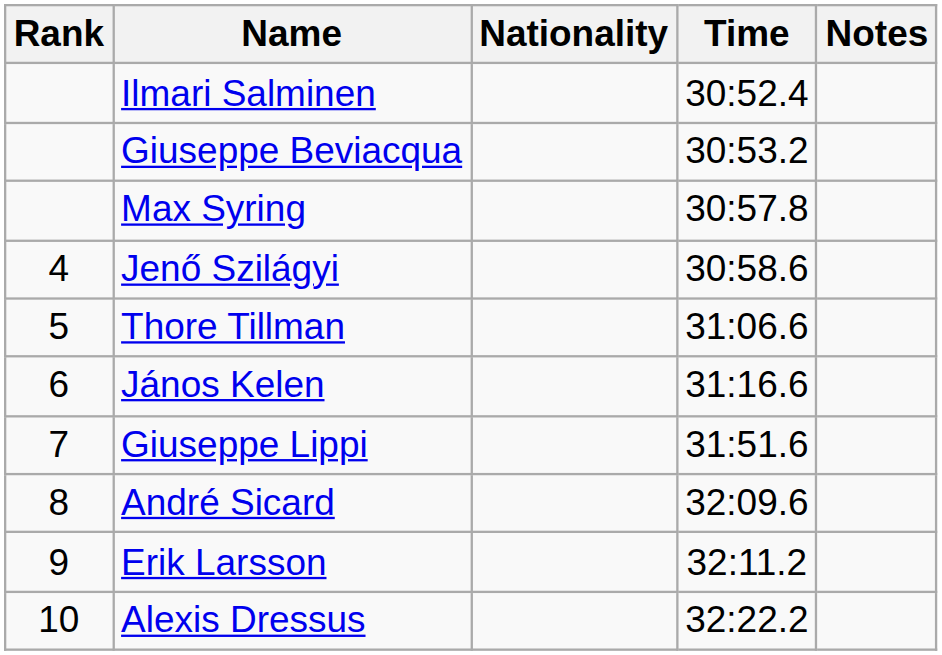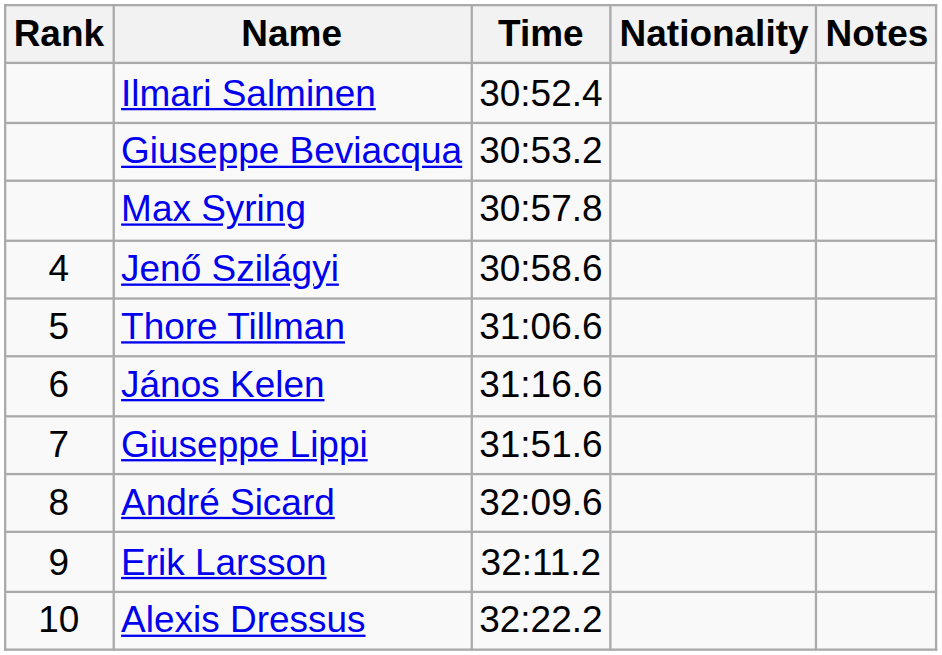columns swapped: Nationality <-> Time
